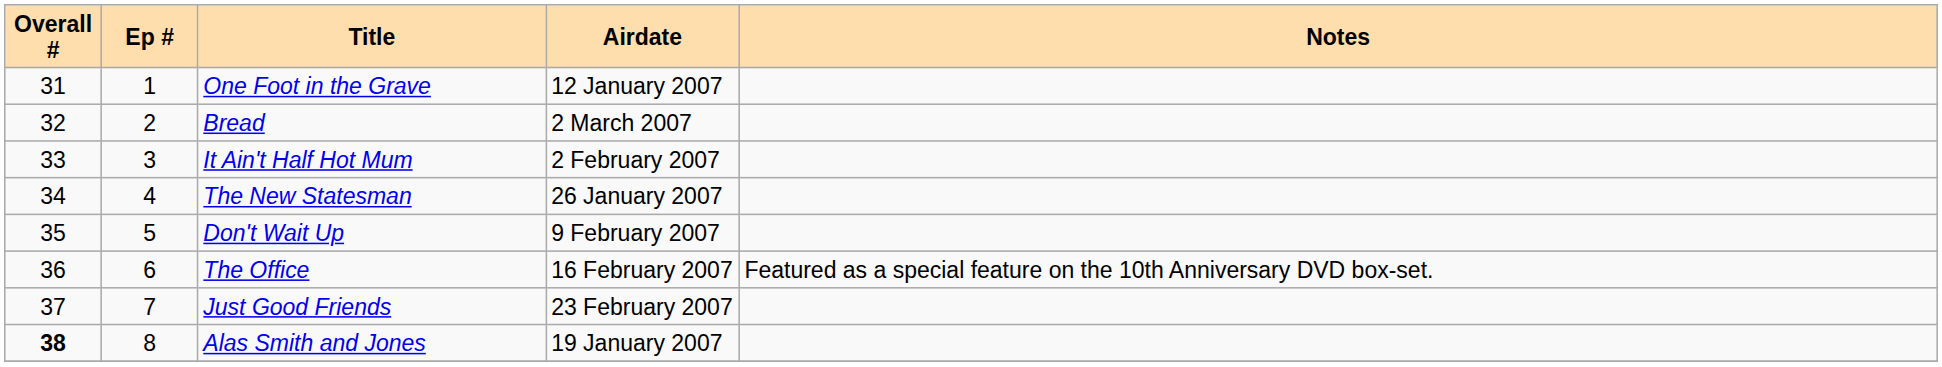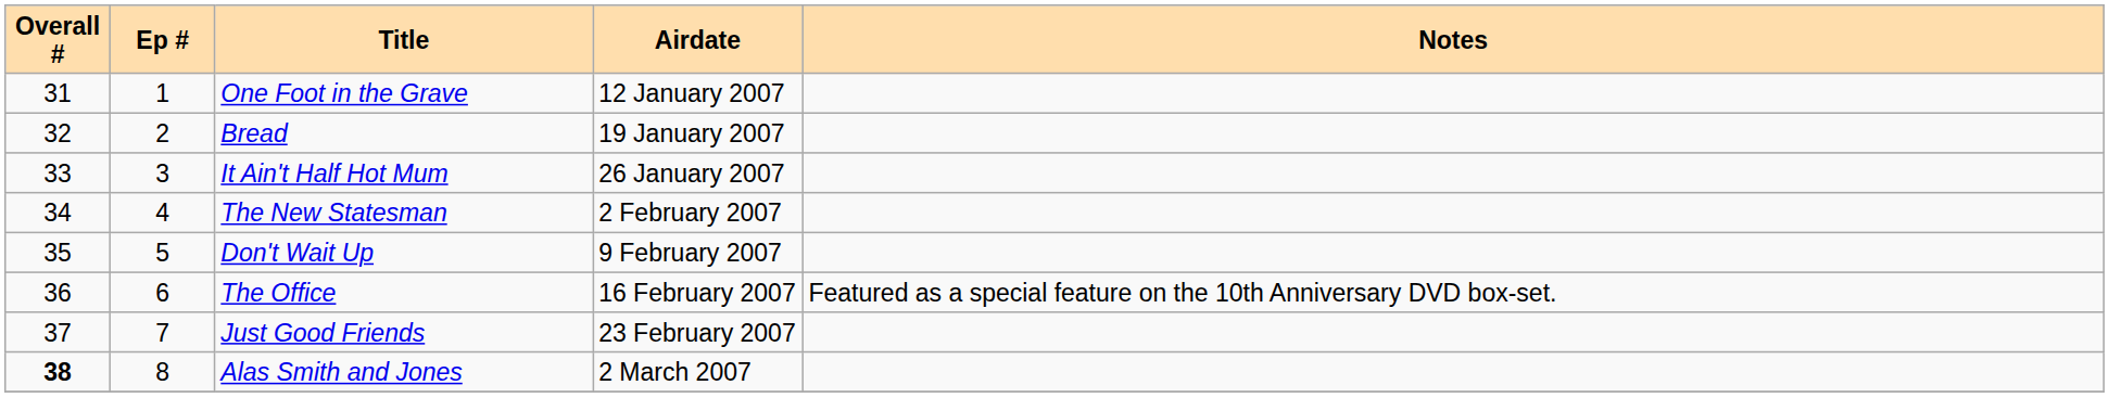Bread | Airdate: 2 March 2007 -> 19 January 2007
It Ain't Half Hot Mum | Airdate: 2 February 2007 -> 26 January 2007
The New Statesman | Airdate: 26 January 2007 -> 2 February 2007
Alas Smith and Jones | Airdate: 19 January 2007 -> 2 March 2007
